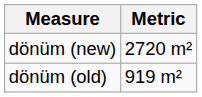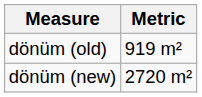rows swapped: dönüm (new) <-> dönüm (old)
